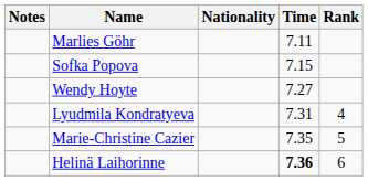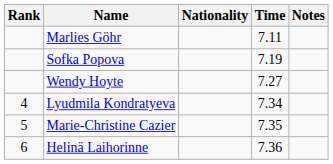columns swapped: Rank <-> Notes
Sofka Popova | Time: 7.15 -> 7.19
Lyudmila Kondratyeva | Time: 7.31 -> 7.34
Helinä Laihorinne | Time: bold -> normal
